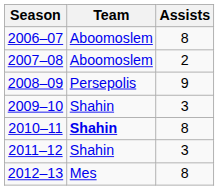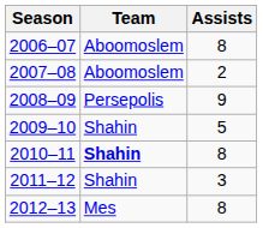2009–10 | Assists: 3 -> 5
